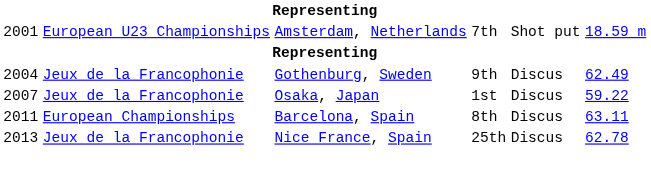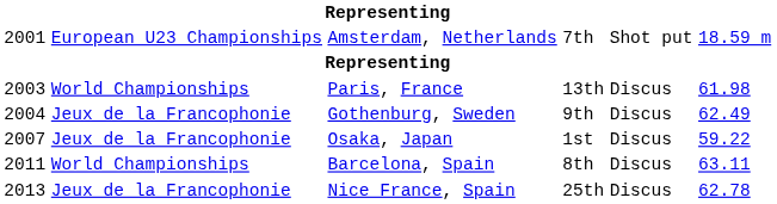+ row: 2003 | World Championships | Paris, France | 13th | Discus | 61.98
Barcelona, Spain | column 2: European Championships -> World Championships
